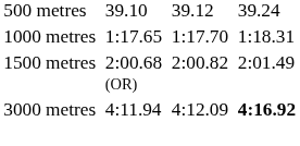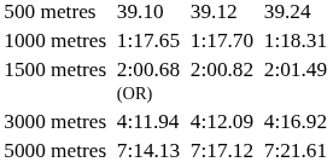3000 metres | column 7: bold -> normal
+ row: 5000 metres | 7:14.13 | 7:17.12 | 7:21.61
